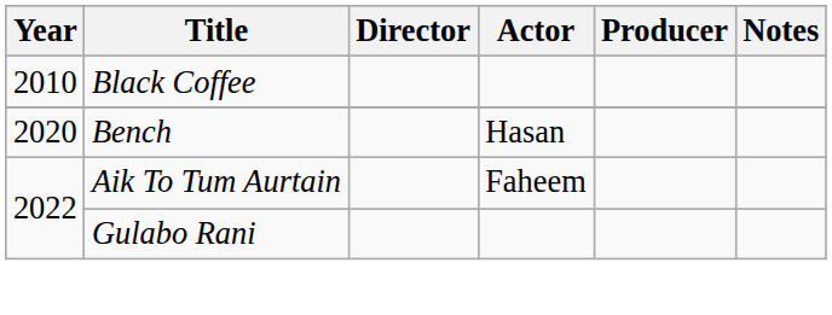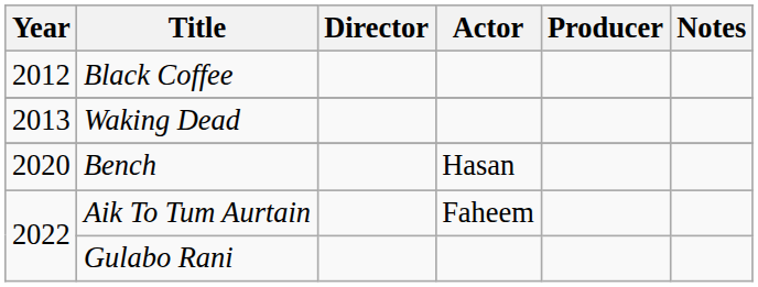Black Coffee | Year: 2010 -> 2012
+ row: 2013 | Waking Dead
